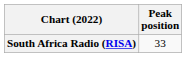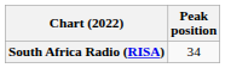South Africa Radio (RISA) | Peak position: 33 -> 34
